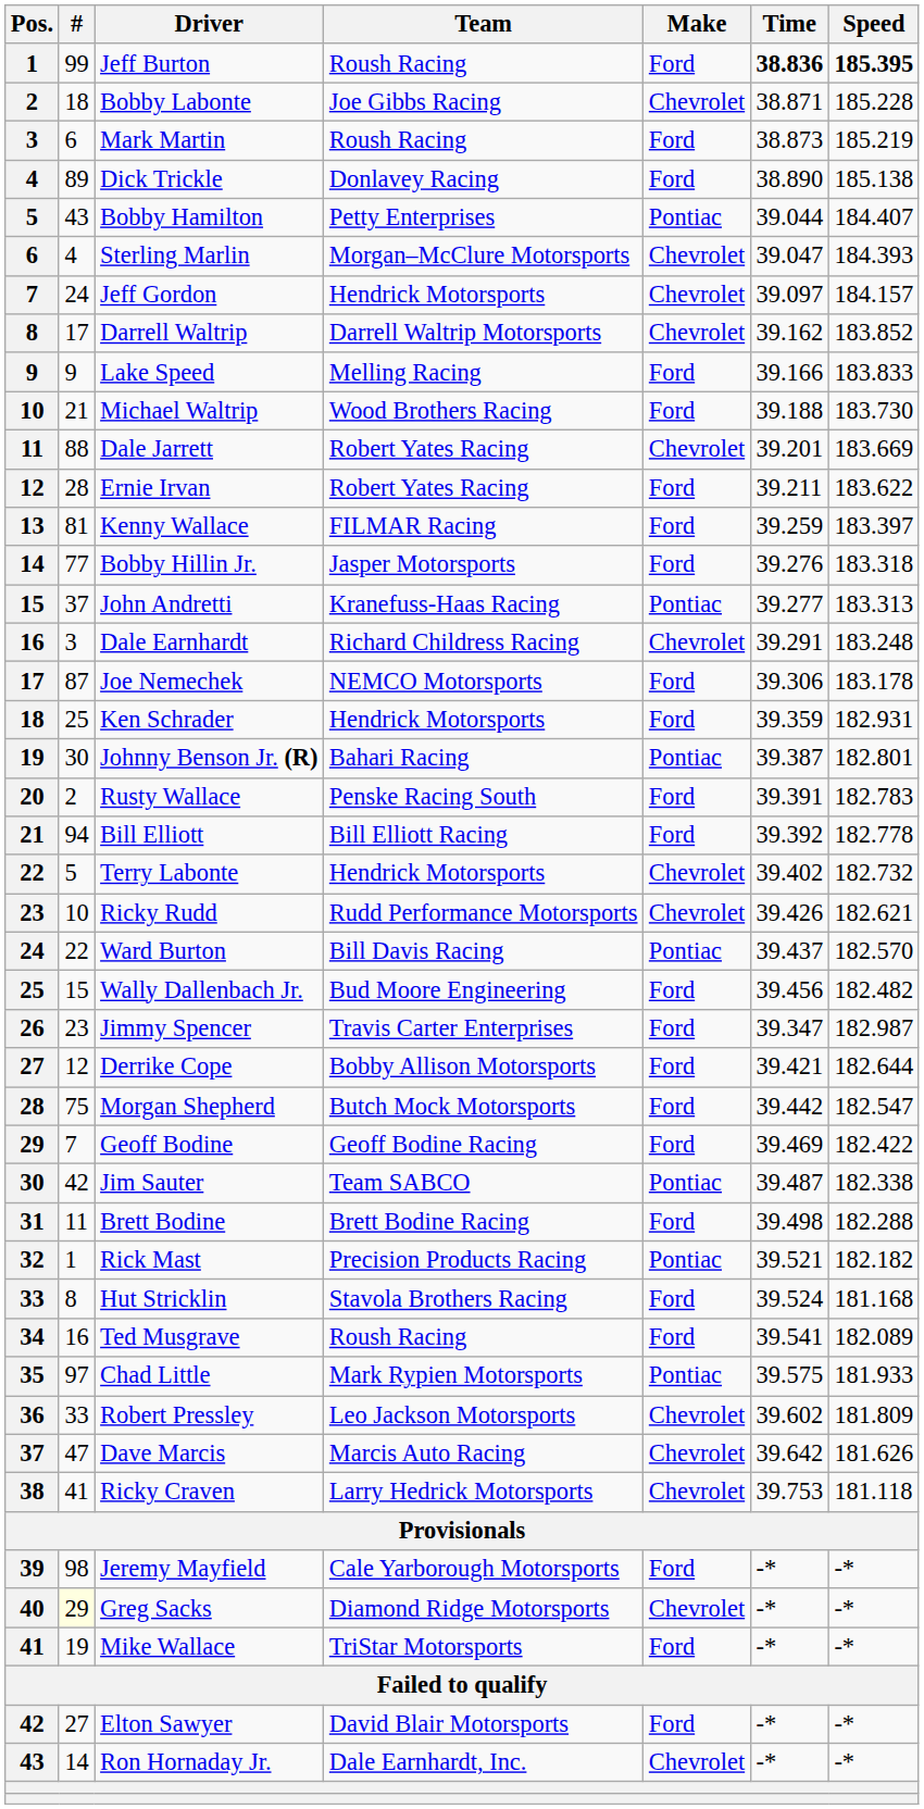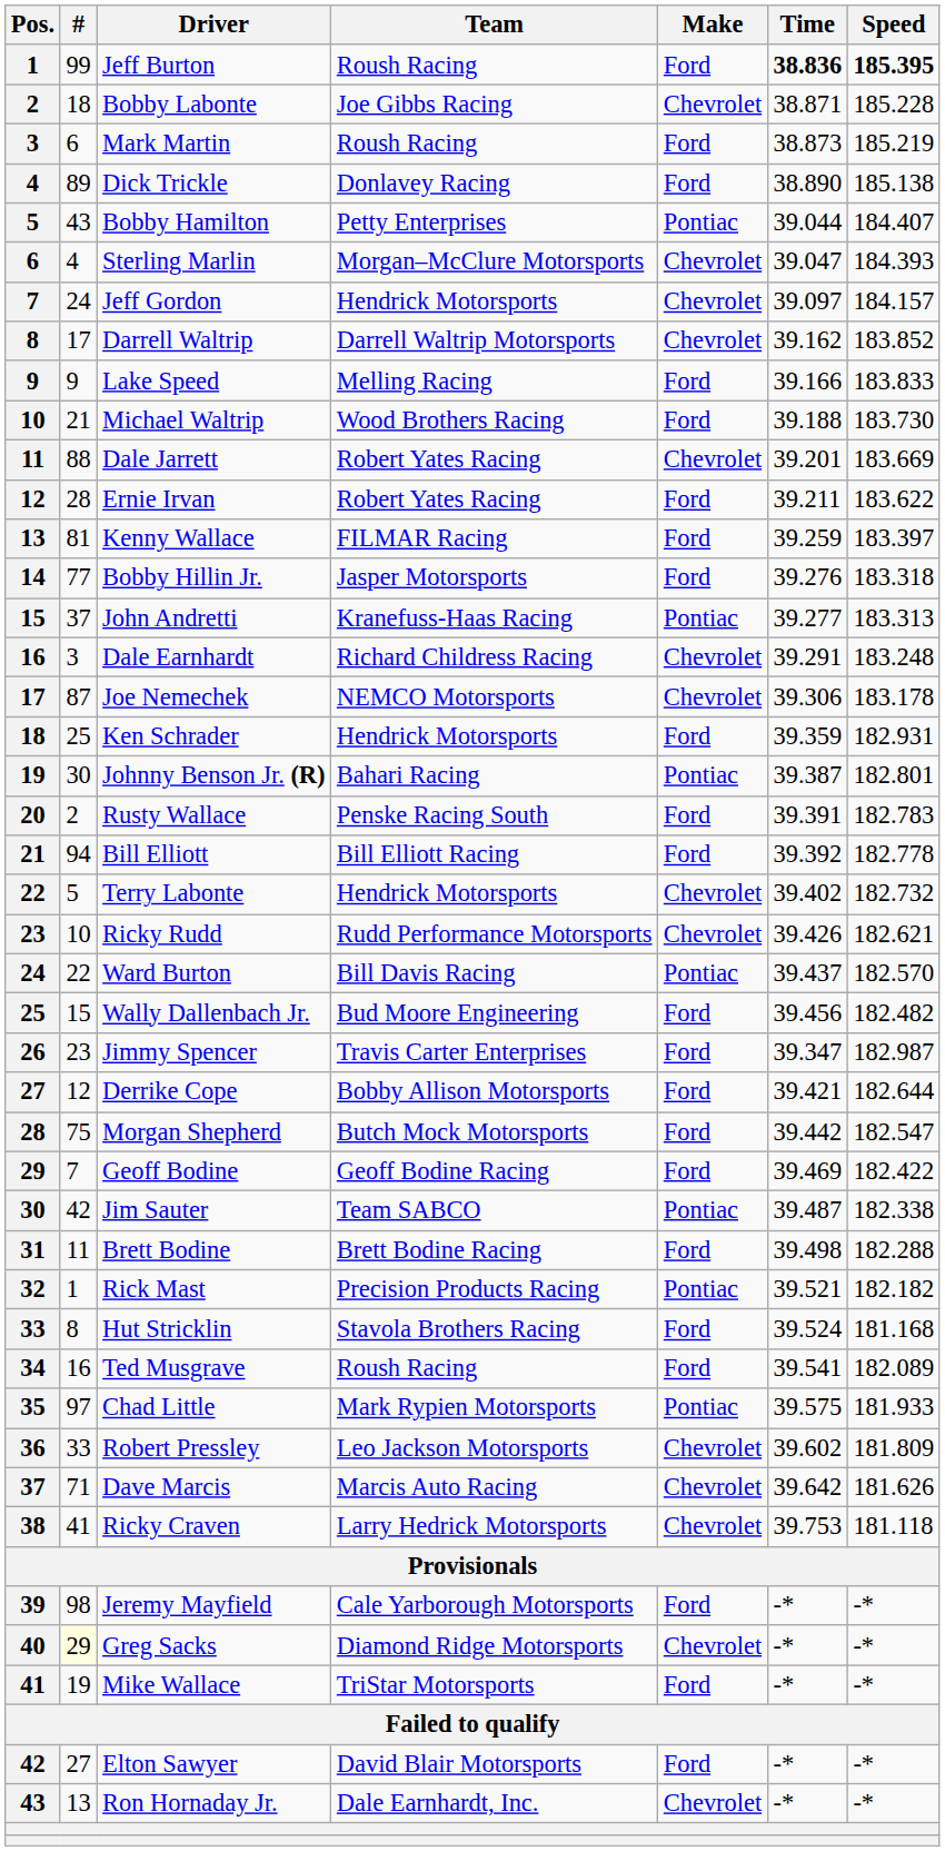Joe Nemechek | Make: Ford -> Chevrolet
Dave Marcis | #: 47 -> 71
Ron Hornaday Jr. | #: 14 -> 13
